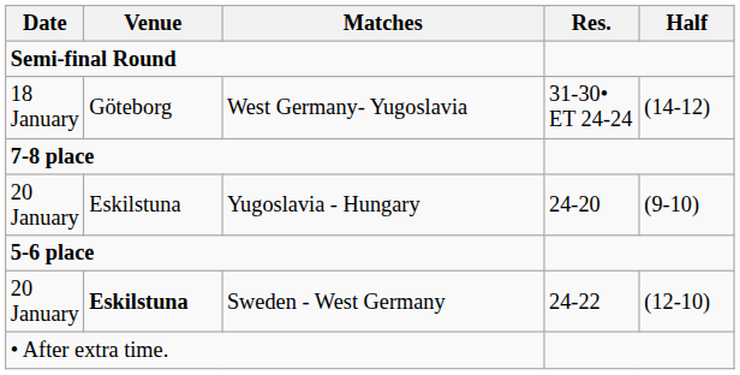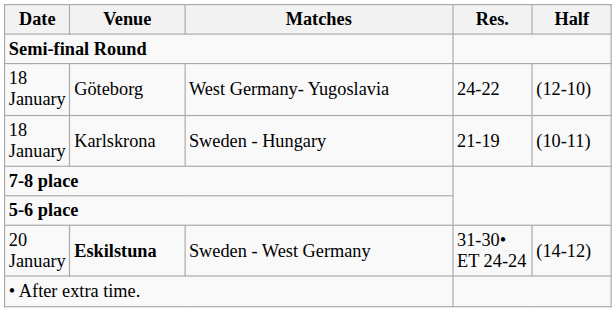West Germany- Yugoslavia | Res.: 31-30• ET 24-24 -> 24-22
West Germany- Yugoslavia | Half: (14-12) -> (12-10)
+ row: 18 January | Karlskrona | Sweden - Hungary | 21-19 | (10-11)
- row: 20 January | Eskilstuna | Yugoslavia - Hungary | 24-20 | (9-10)
Sweden - West Germany | Res.: 24-22 -> 31-30• ET 24-24
Sweden - West Germany | Half: (12-10) -> (14-12)
